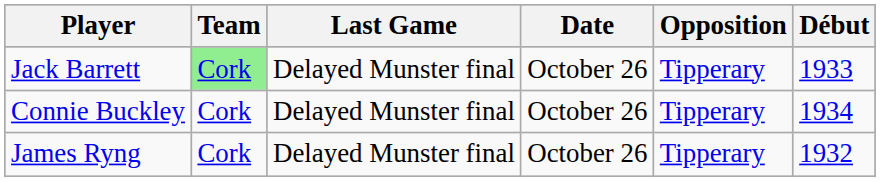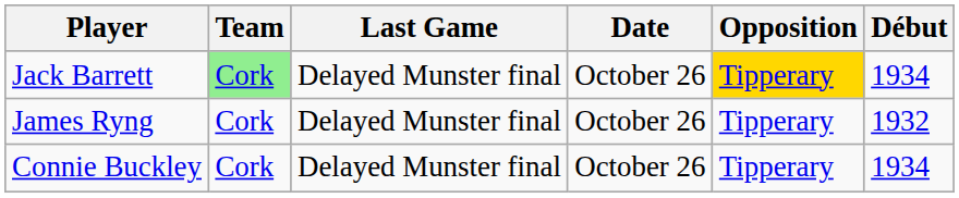Jack Barrett | Opposition: no background -> gold background
Jack Barrett | Début: 1933 -> 1934
rows swapped: Connie Buckley <-> James Ryng
